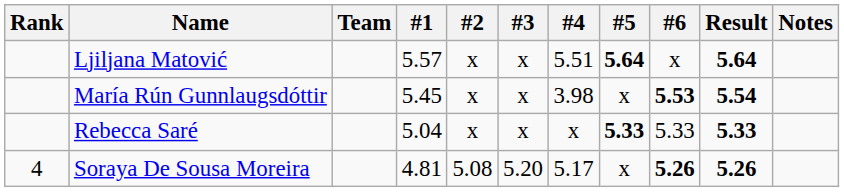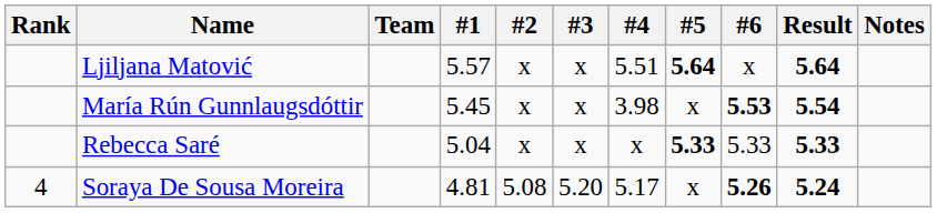Soraya De Sousa Moreira | Result: 5.26 -> 5.24
